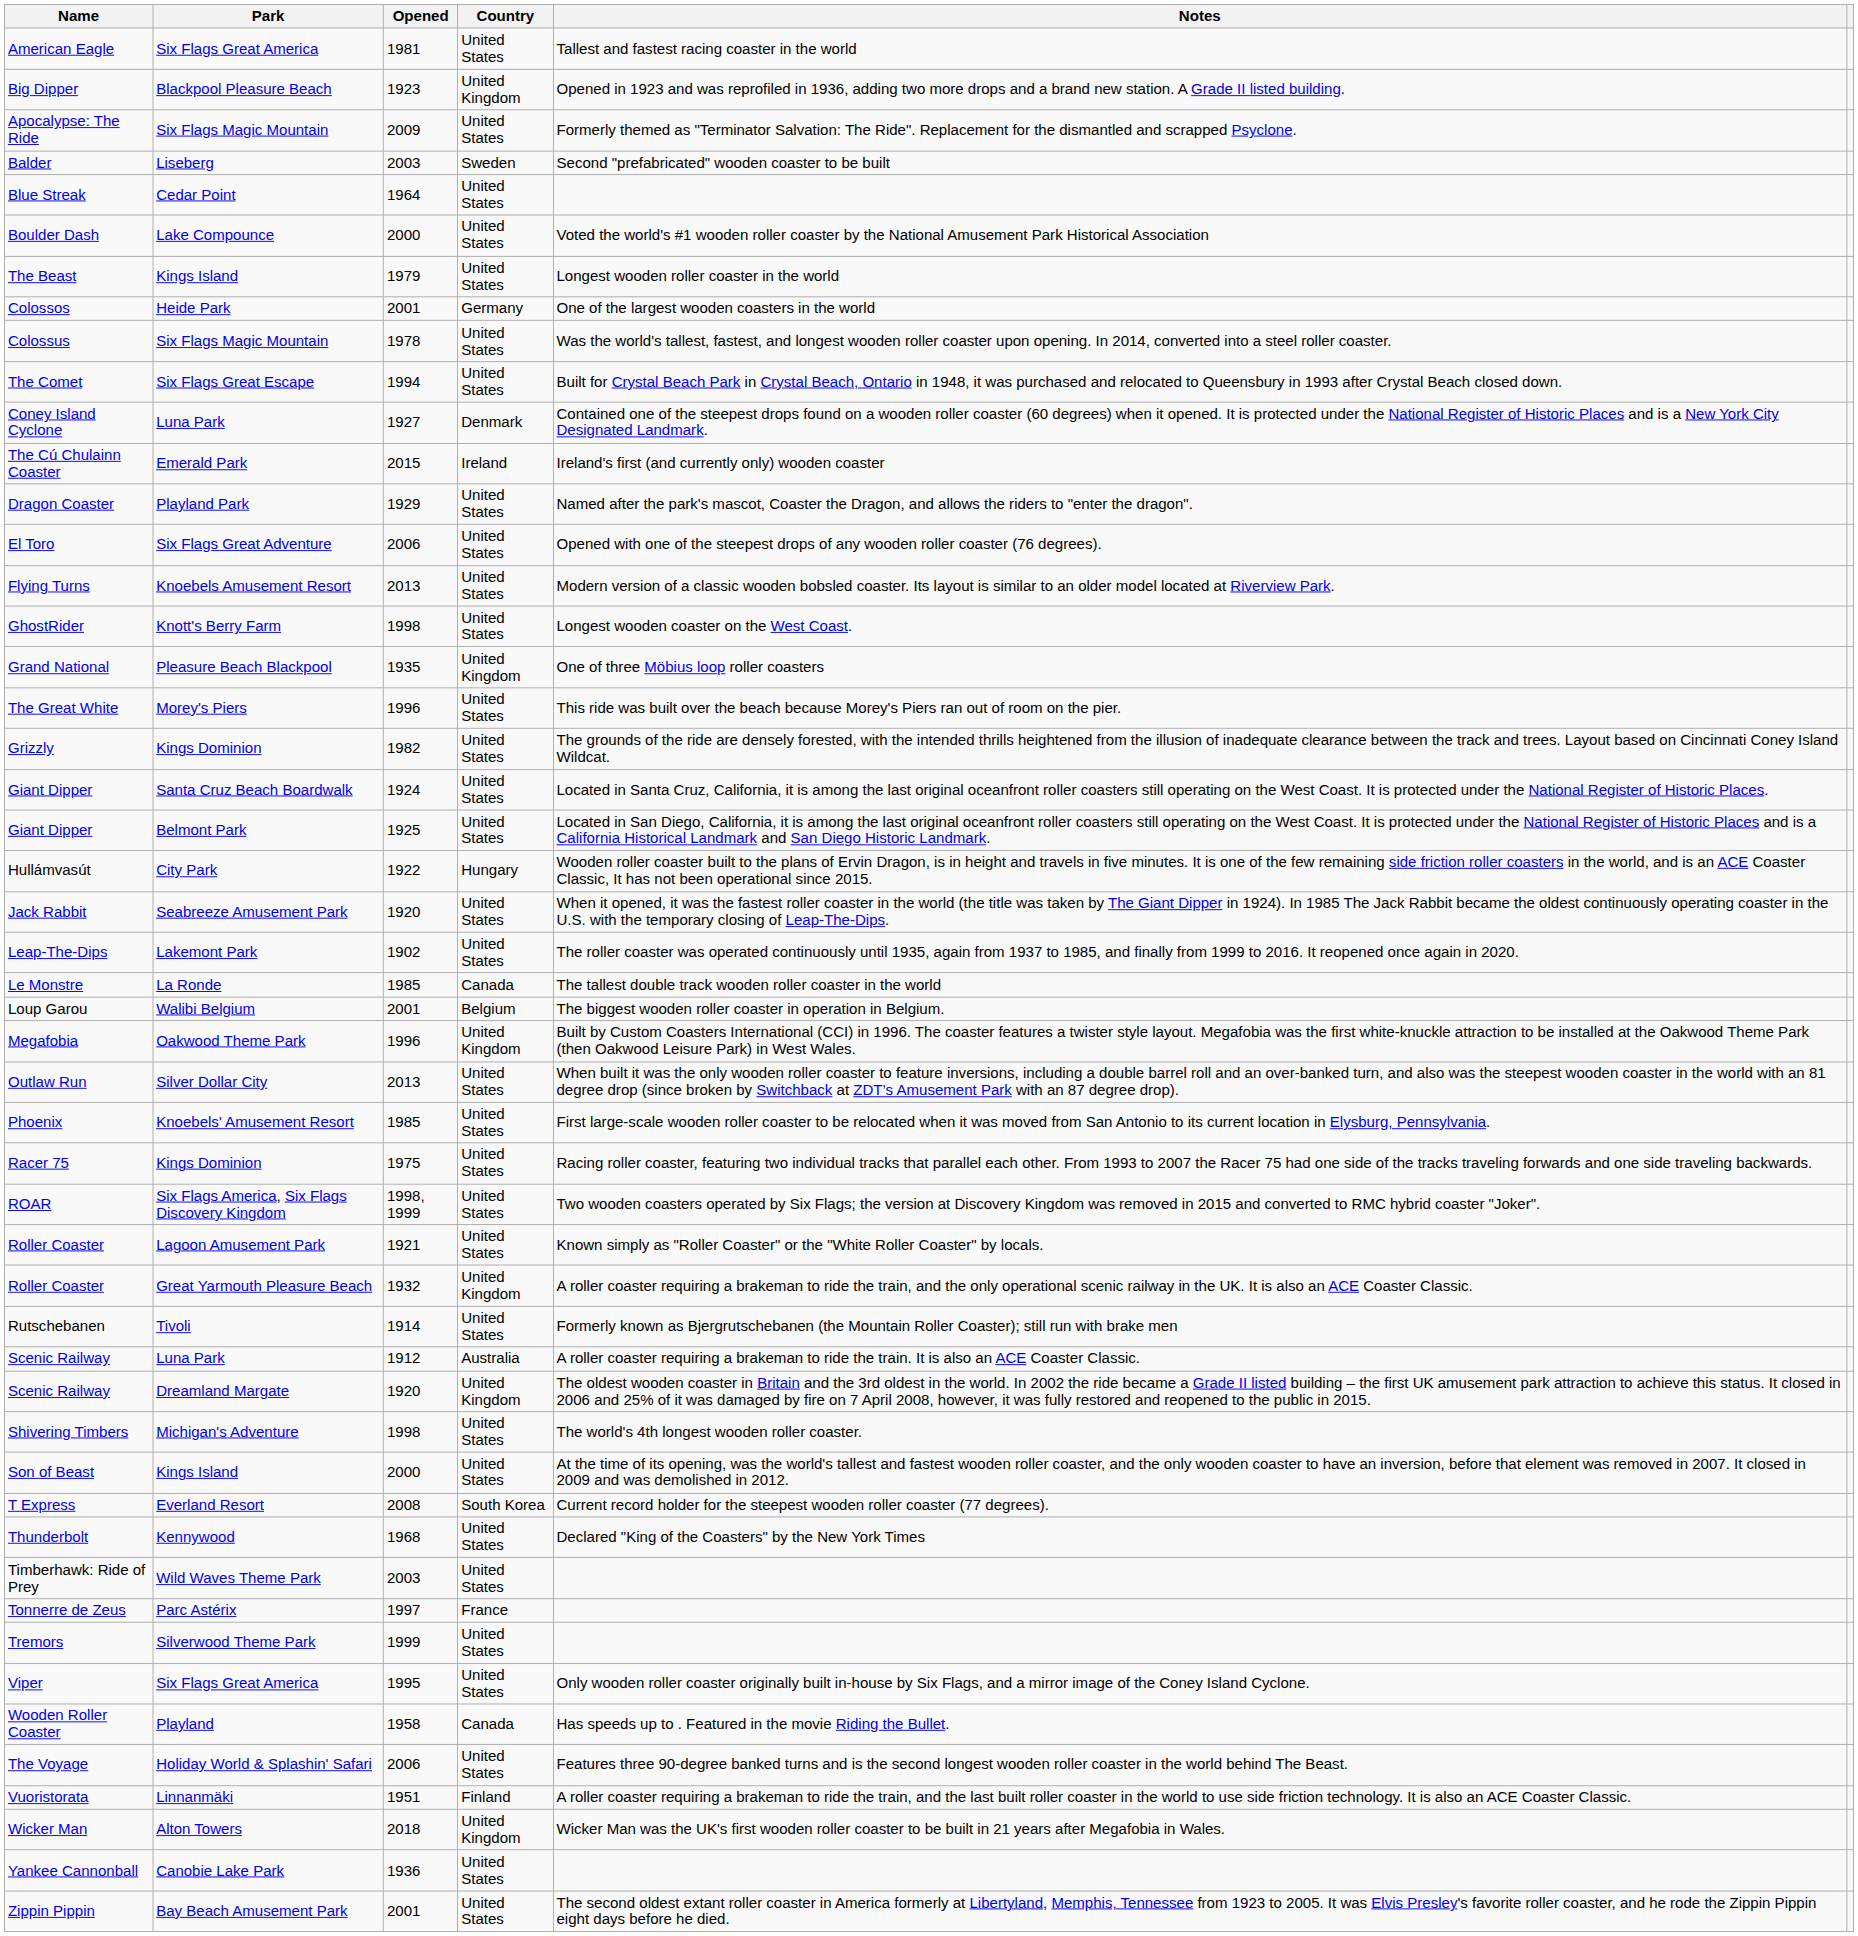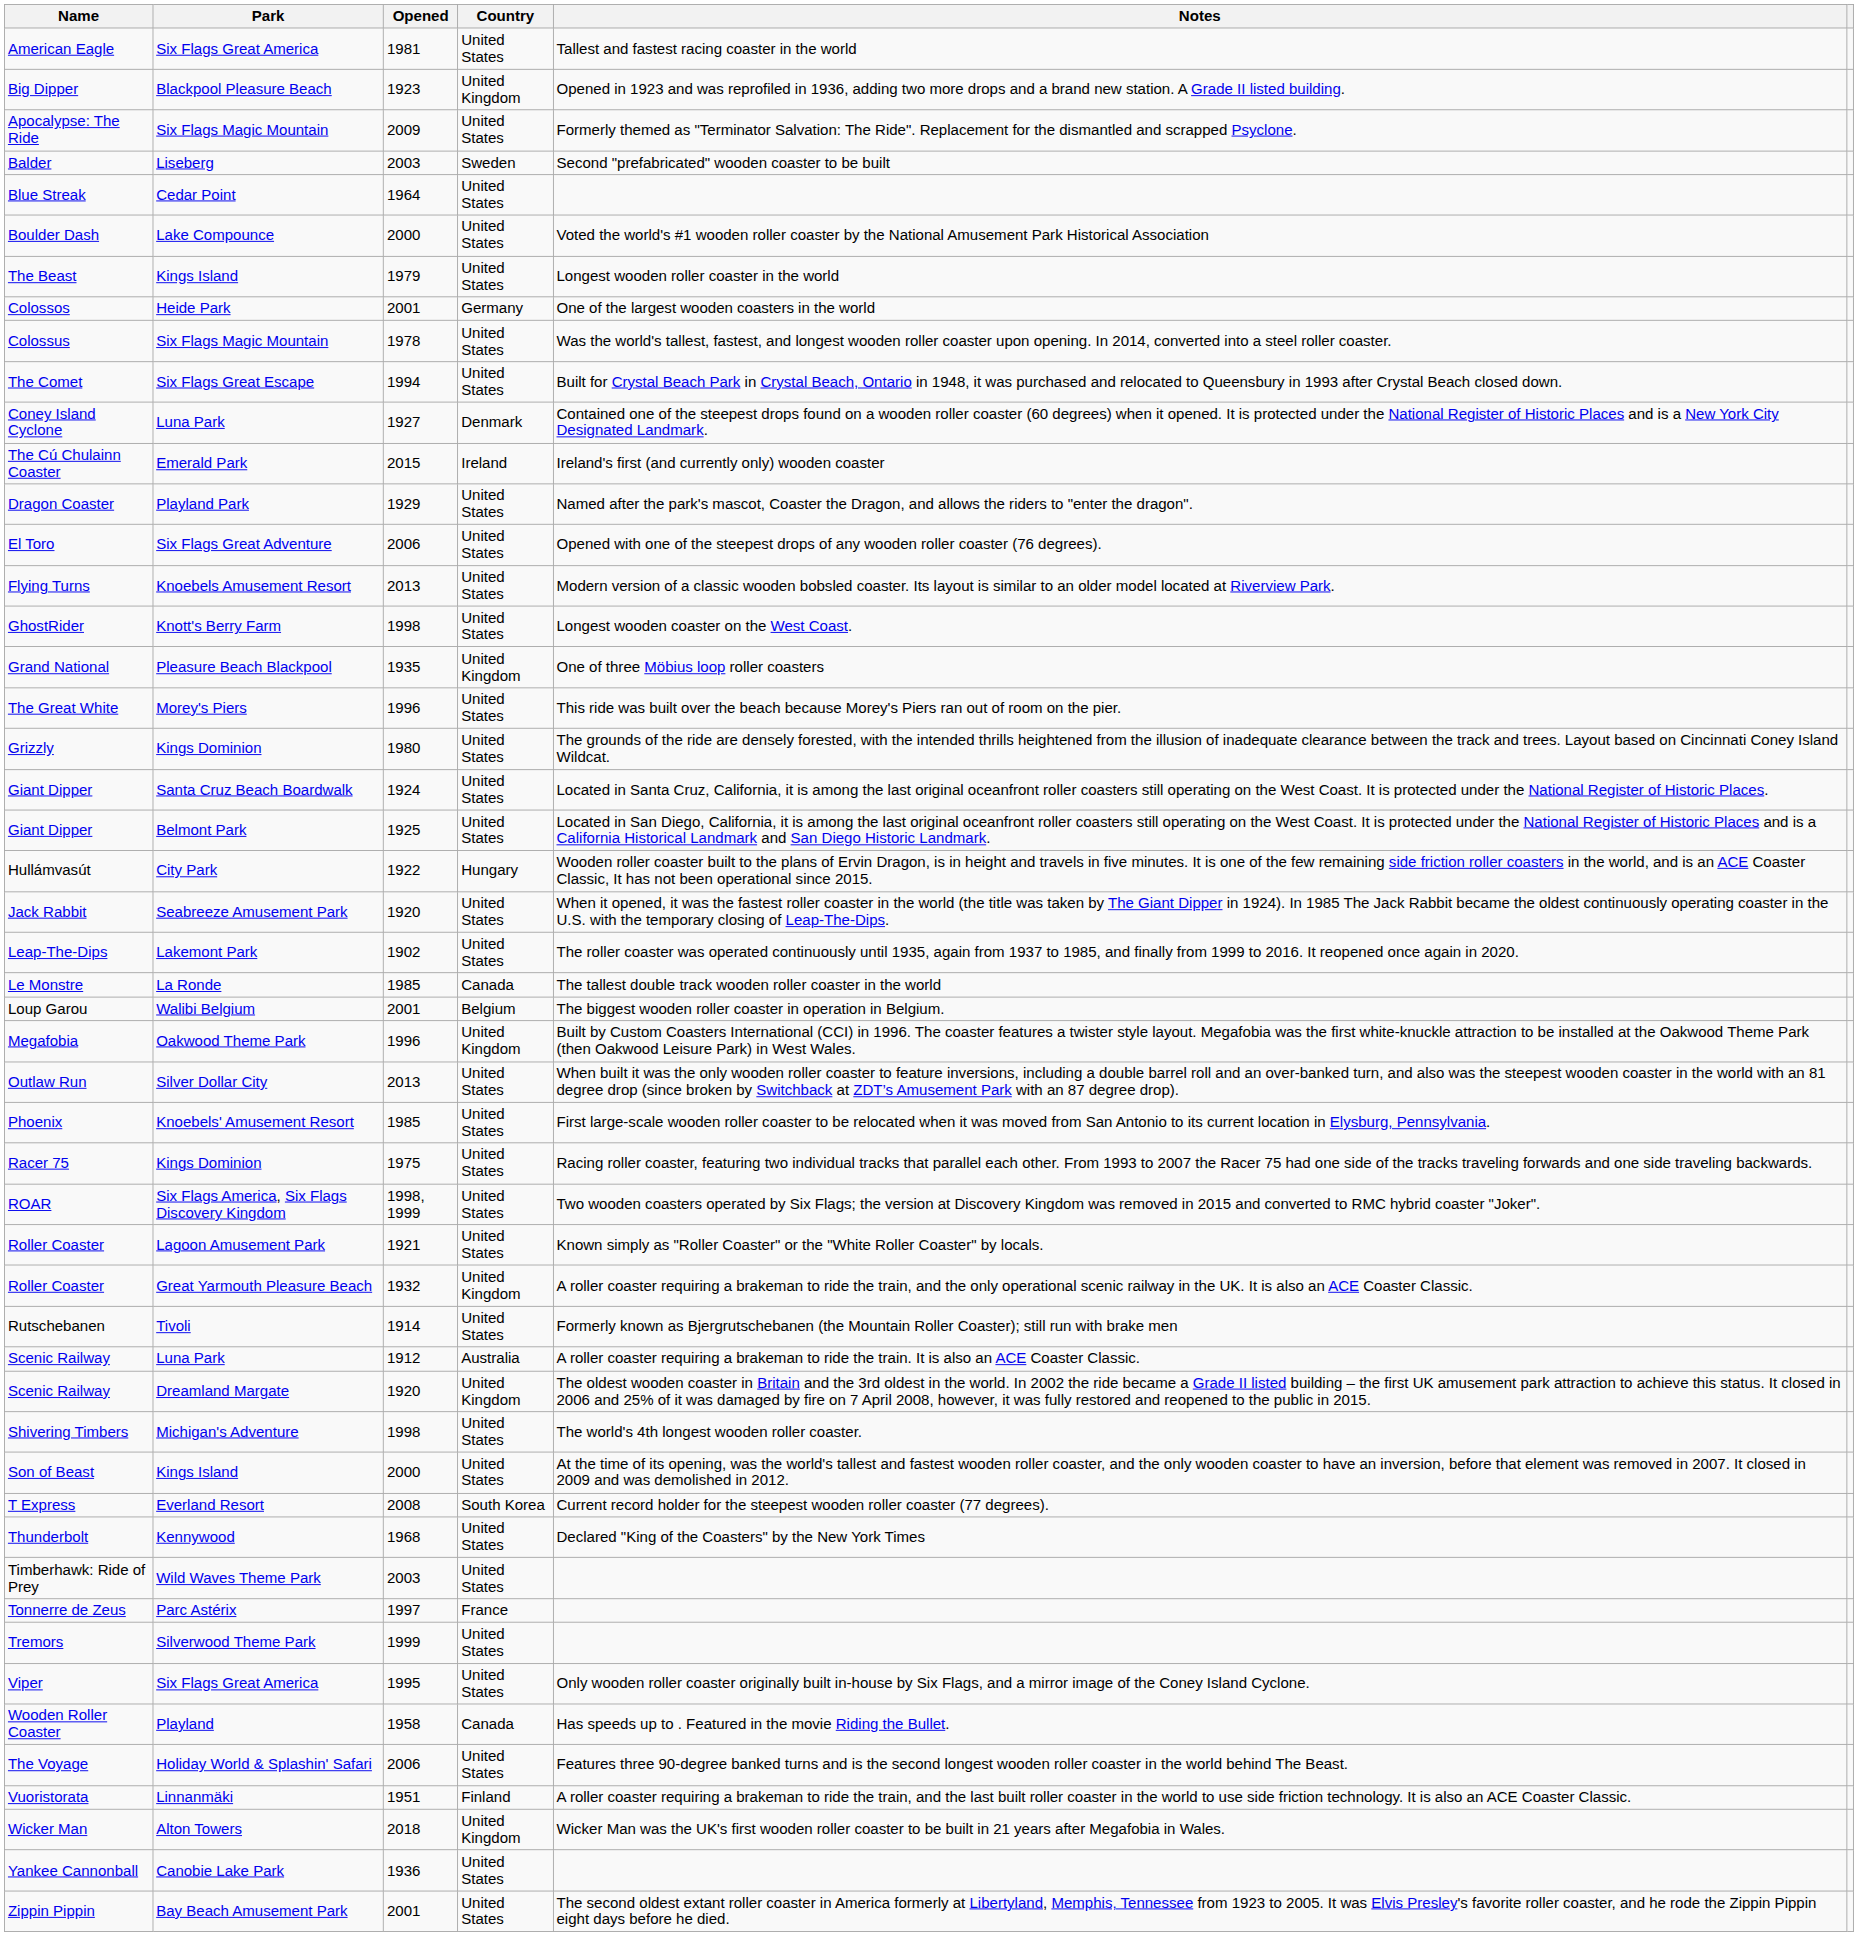Grizzly | Opened: 1982 -> 1980
